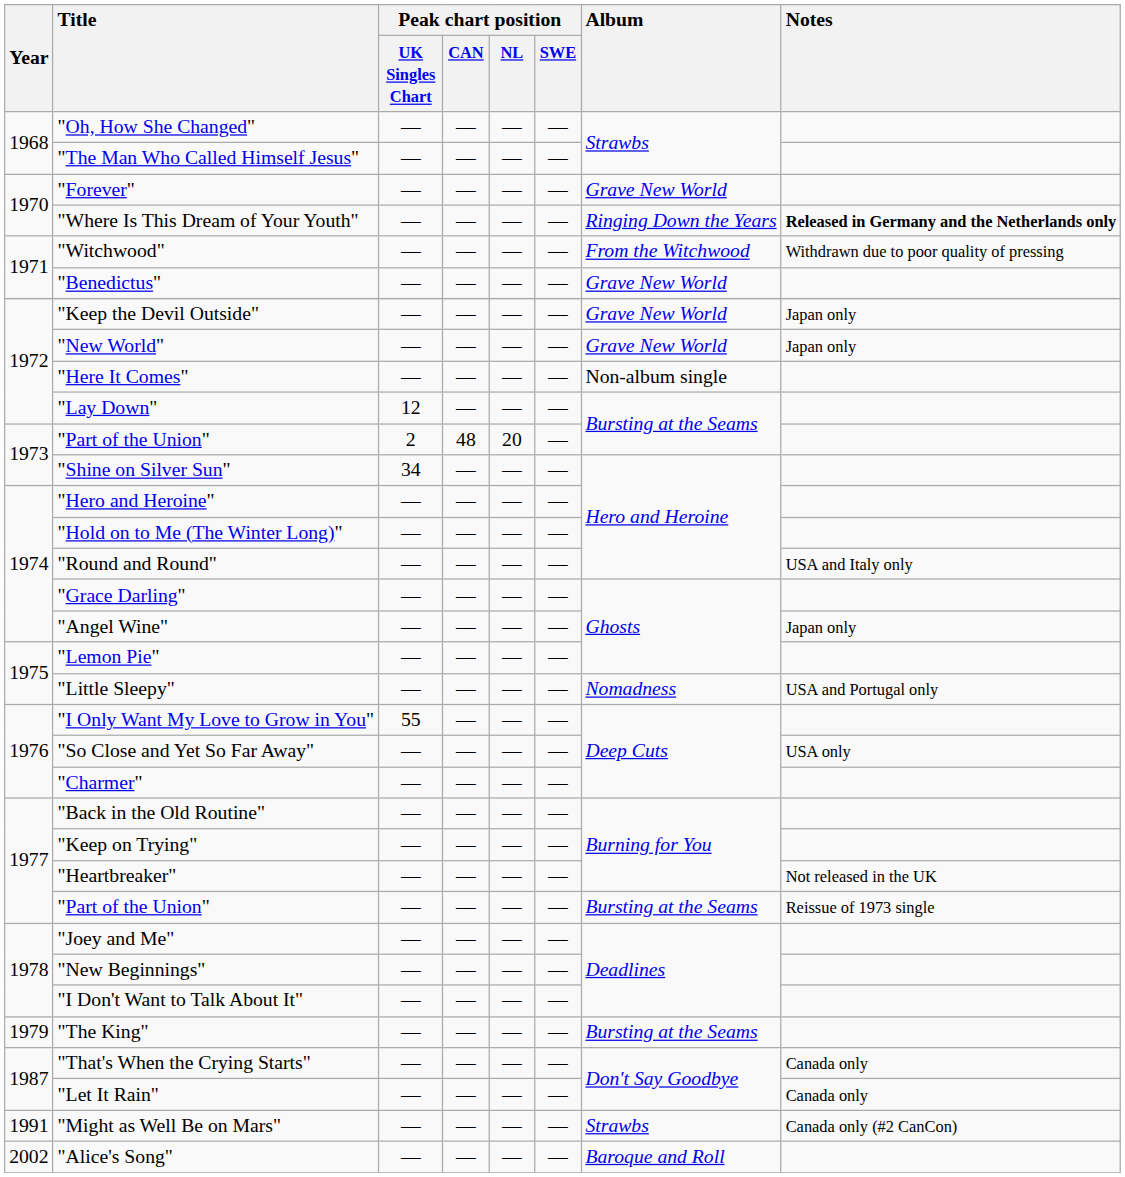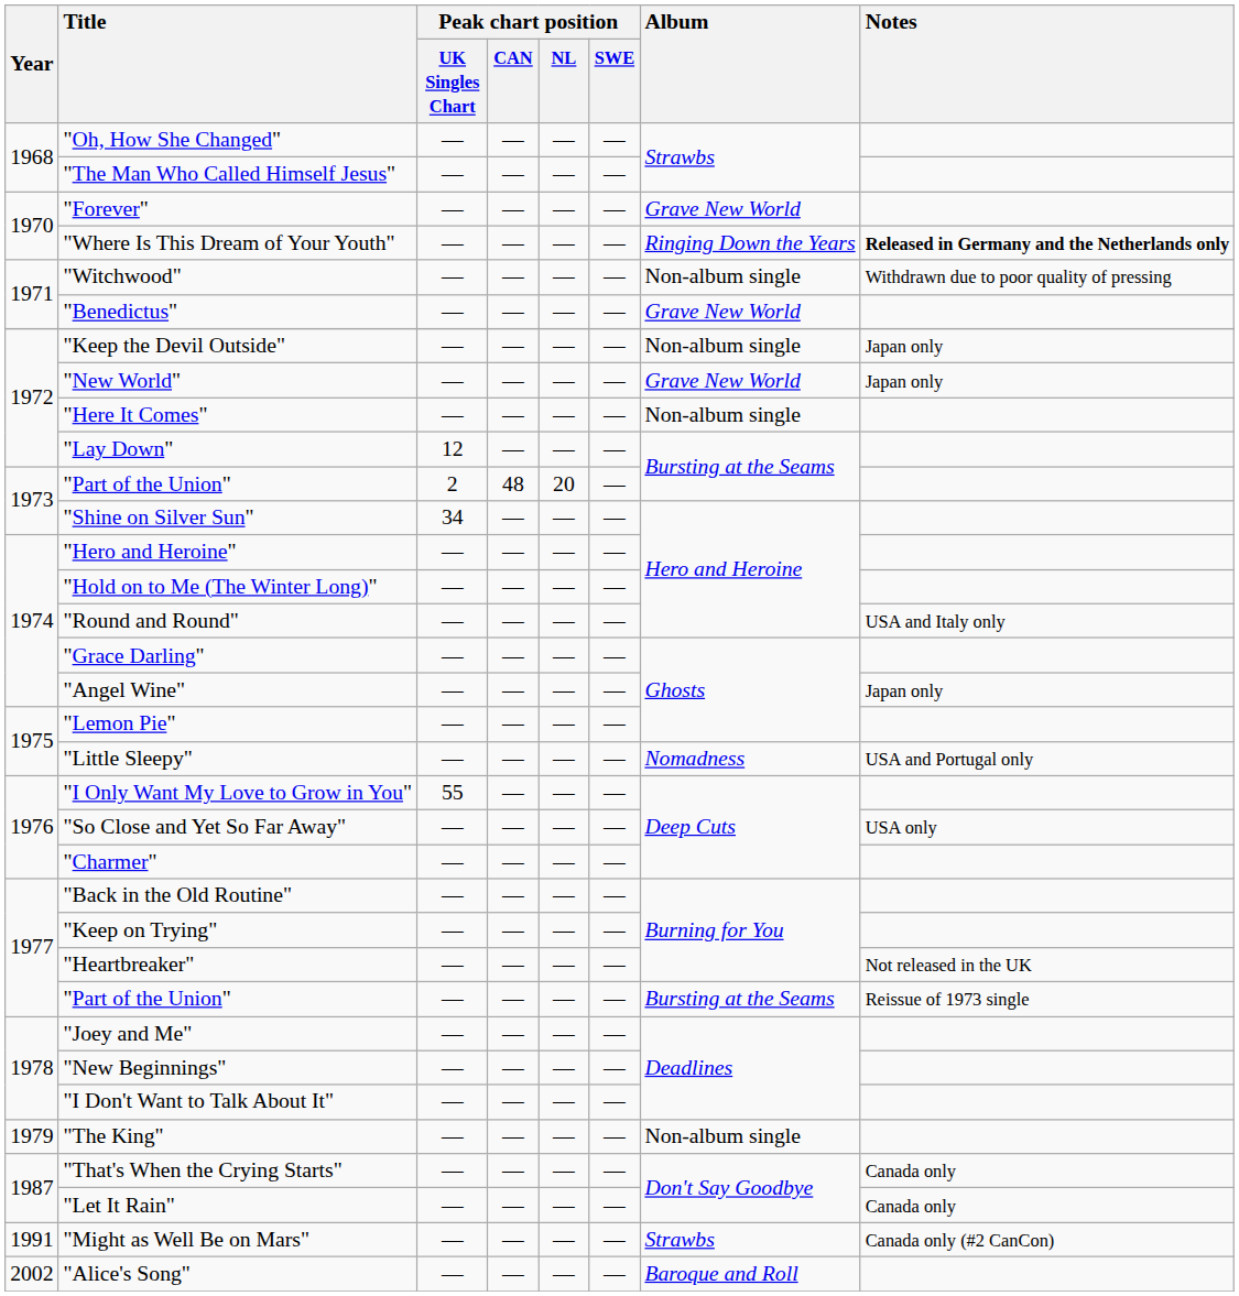"Witchwood" | Album: From the Witchwood -> Non-album single
"Keep the Devil Outside" | Album: Grave New World -> Non-album single
"The King" | Album: Bursting at the Seams -> Non-album single
